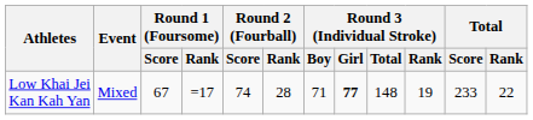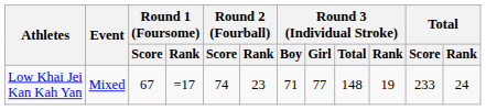Low Khai Jei Kan Kah Yan | Round 2 (Fourball) / Rank: 28 -> 23
Low Khai Jei Kan Kah Yan | Round 3 (Individual Stroke) / Girl: bold -> normal
Low Khai Jei Kan Kah Yan | Total / Rank: 22 -> 24
